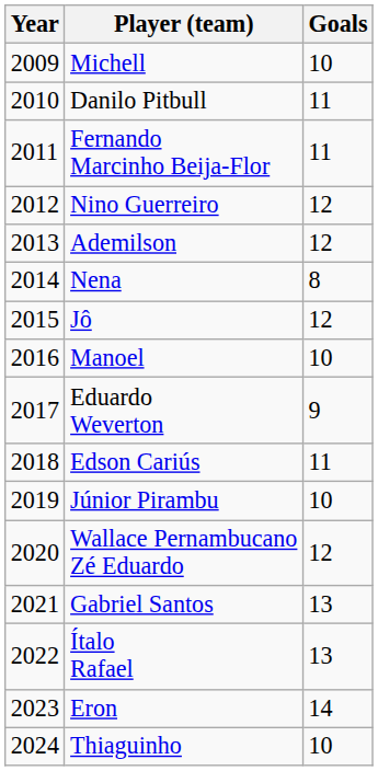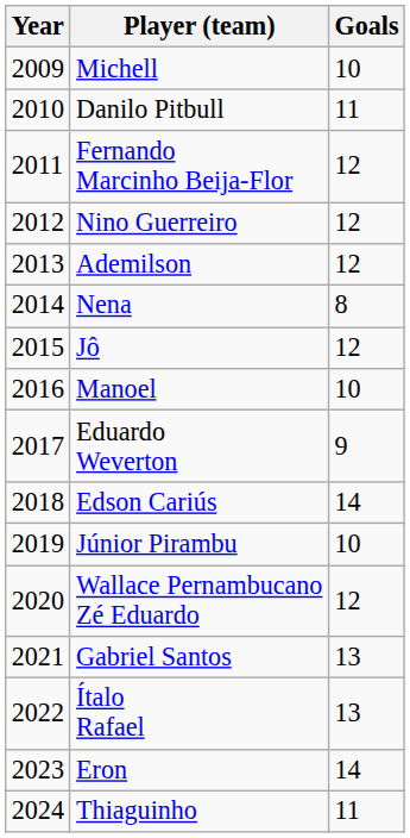Fernando Marcinho Beija-Flor | Goals: 11 -> 12
Edson Cariús | Goals: 11 -> 14
Thiaguinho | Goals: 10 -> 11
